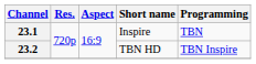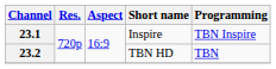23.1 | Programming: TBN -> TBN Inspire
23.2 | Programming: TBN Inspire -> TBN
